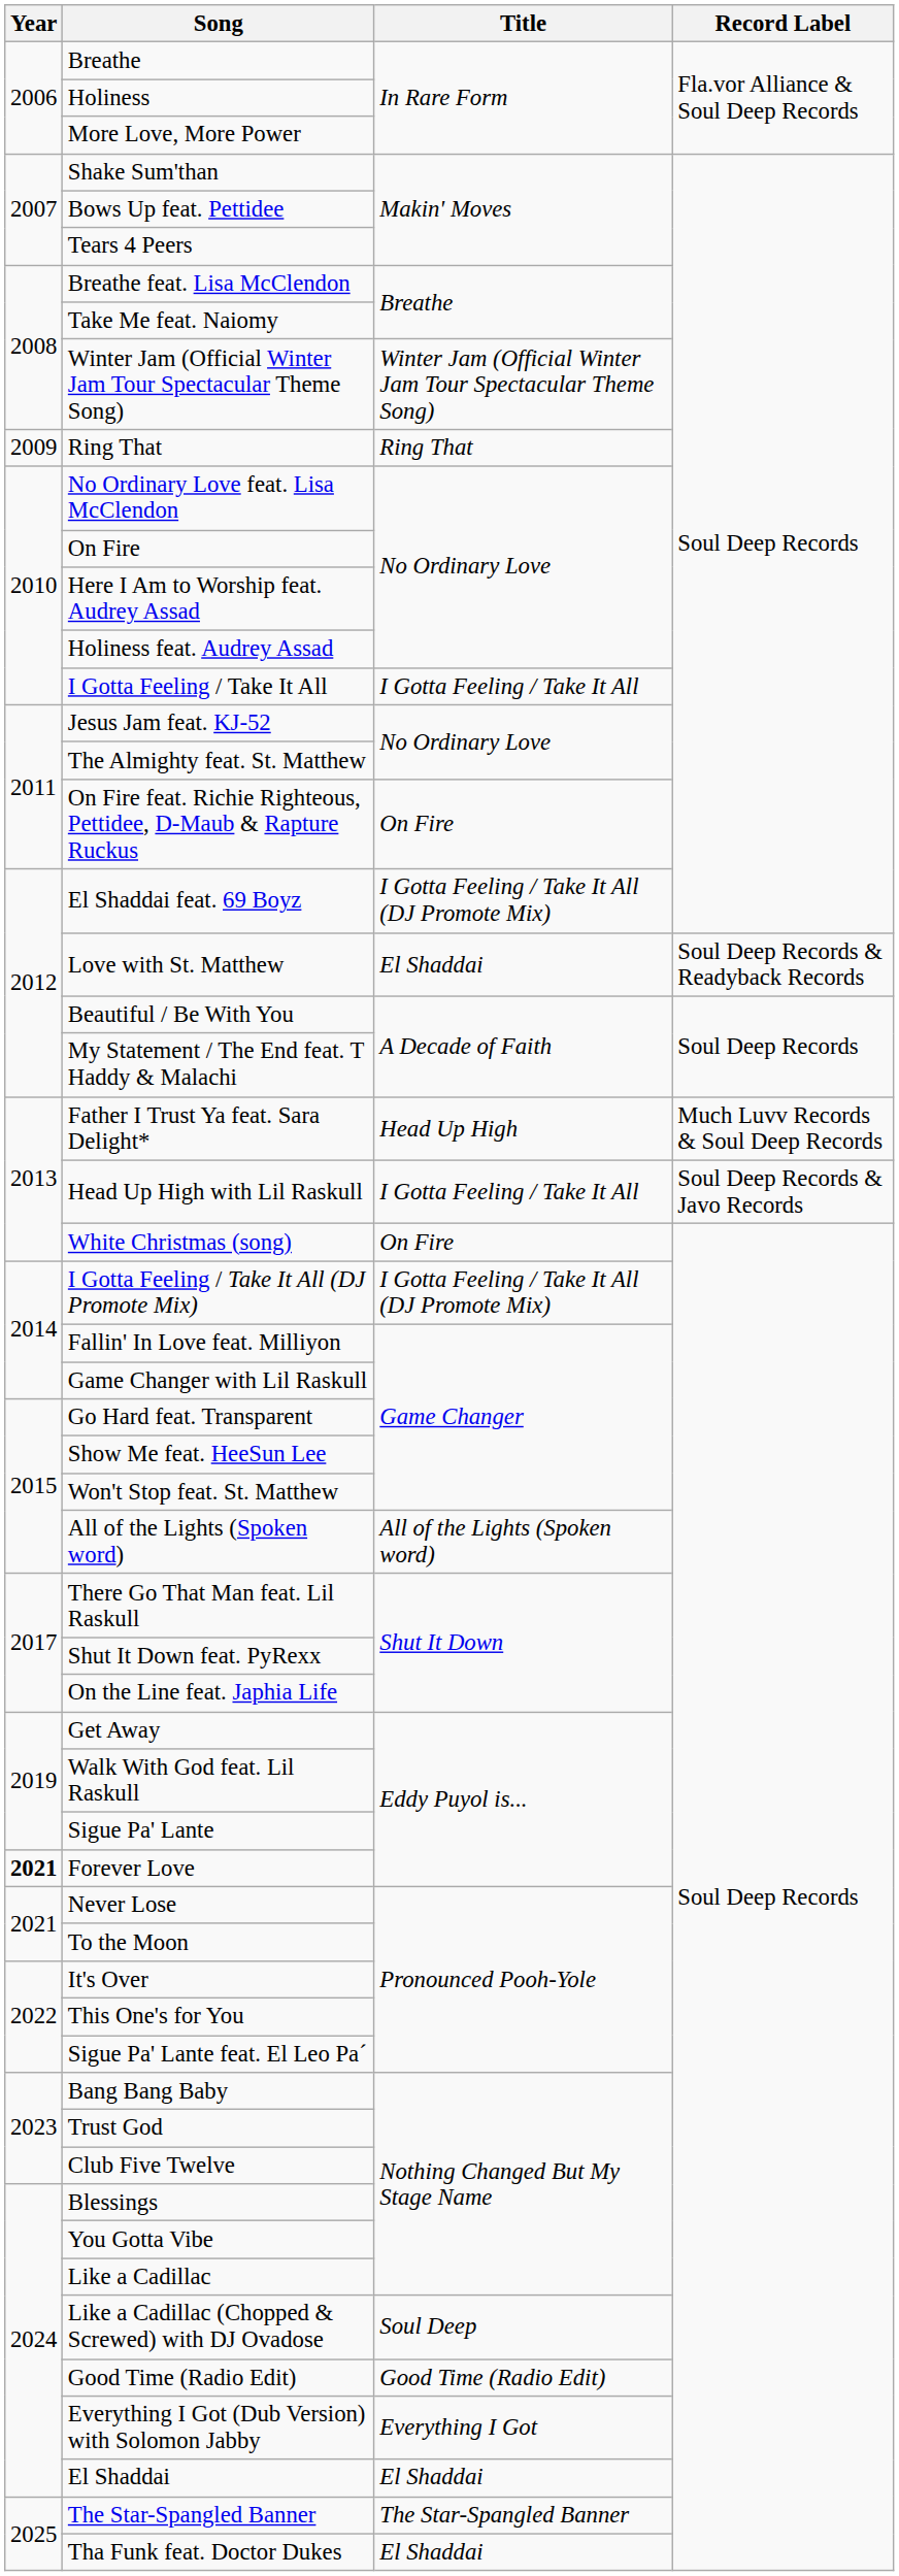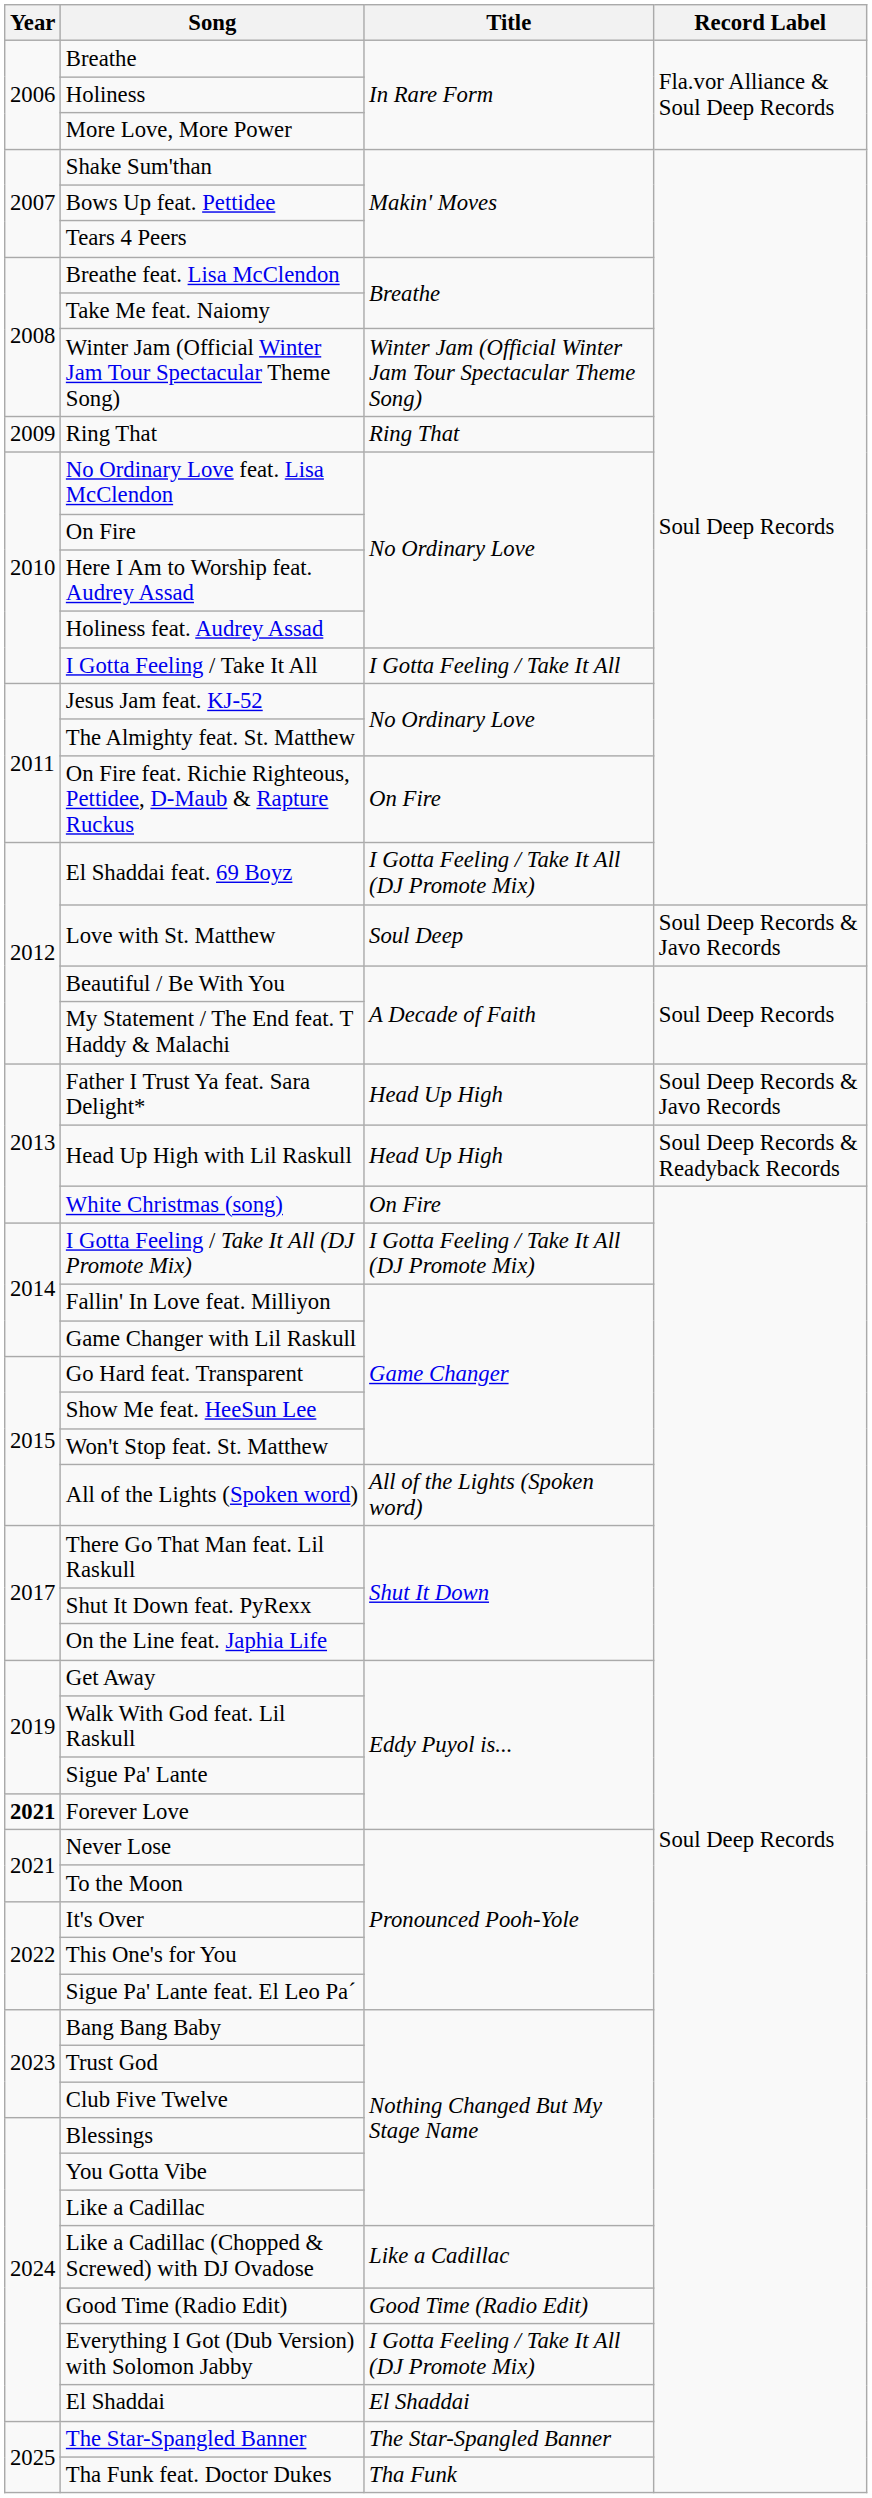Love with St. Matthew | Title: El Shaddai -> Soul Deep
Love with St. Matthew | Record Label: Soul Deep Records & Readyback Records -> Soul Deep Records & Javo Records
Father I Trust Ya feat. Sara Delight* | Record Label: Much Luvv Records & Soul Deep Records -> Soul Deep Records & Javo Records
Head Up High with Lil Raskull | Title: I Gotta Feeling / Take It All -> Head Up High
Head Up High with Lil Raskull | Record Label: Soul Deep Records & Javo Records -> Soul Deep Records & Readyback Records
Like a Cadillac (Chopped & Screwed) with DJ Ovadose | Title: Soul Deep -> Like a Cadillac
Everything I Got (Dub Version) with Solomon Jabby | Title: Everything I Got -> I Gotta Feeling / Take It All (DJ Promote Mix)
Tha Funk feat. Doctor Dukes | Title: El Shaddai -> Tha Funk
